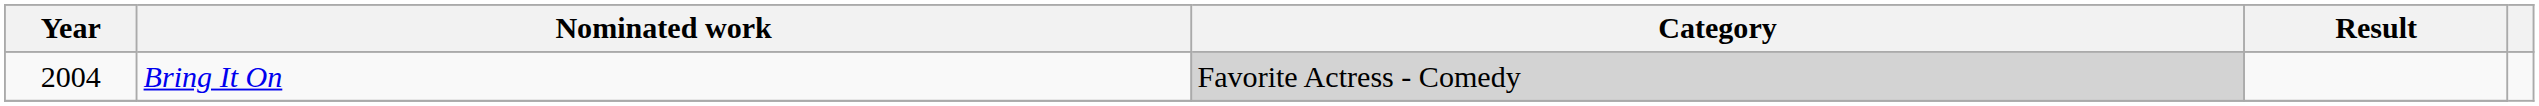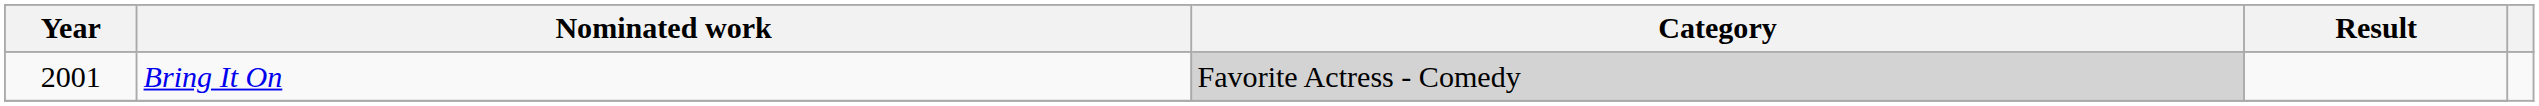Bring It On | Year: 2004 -> 2001
